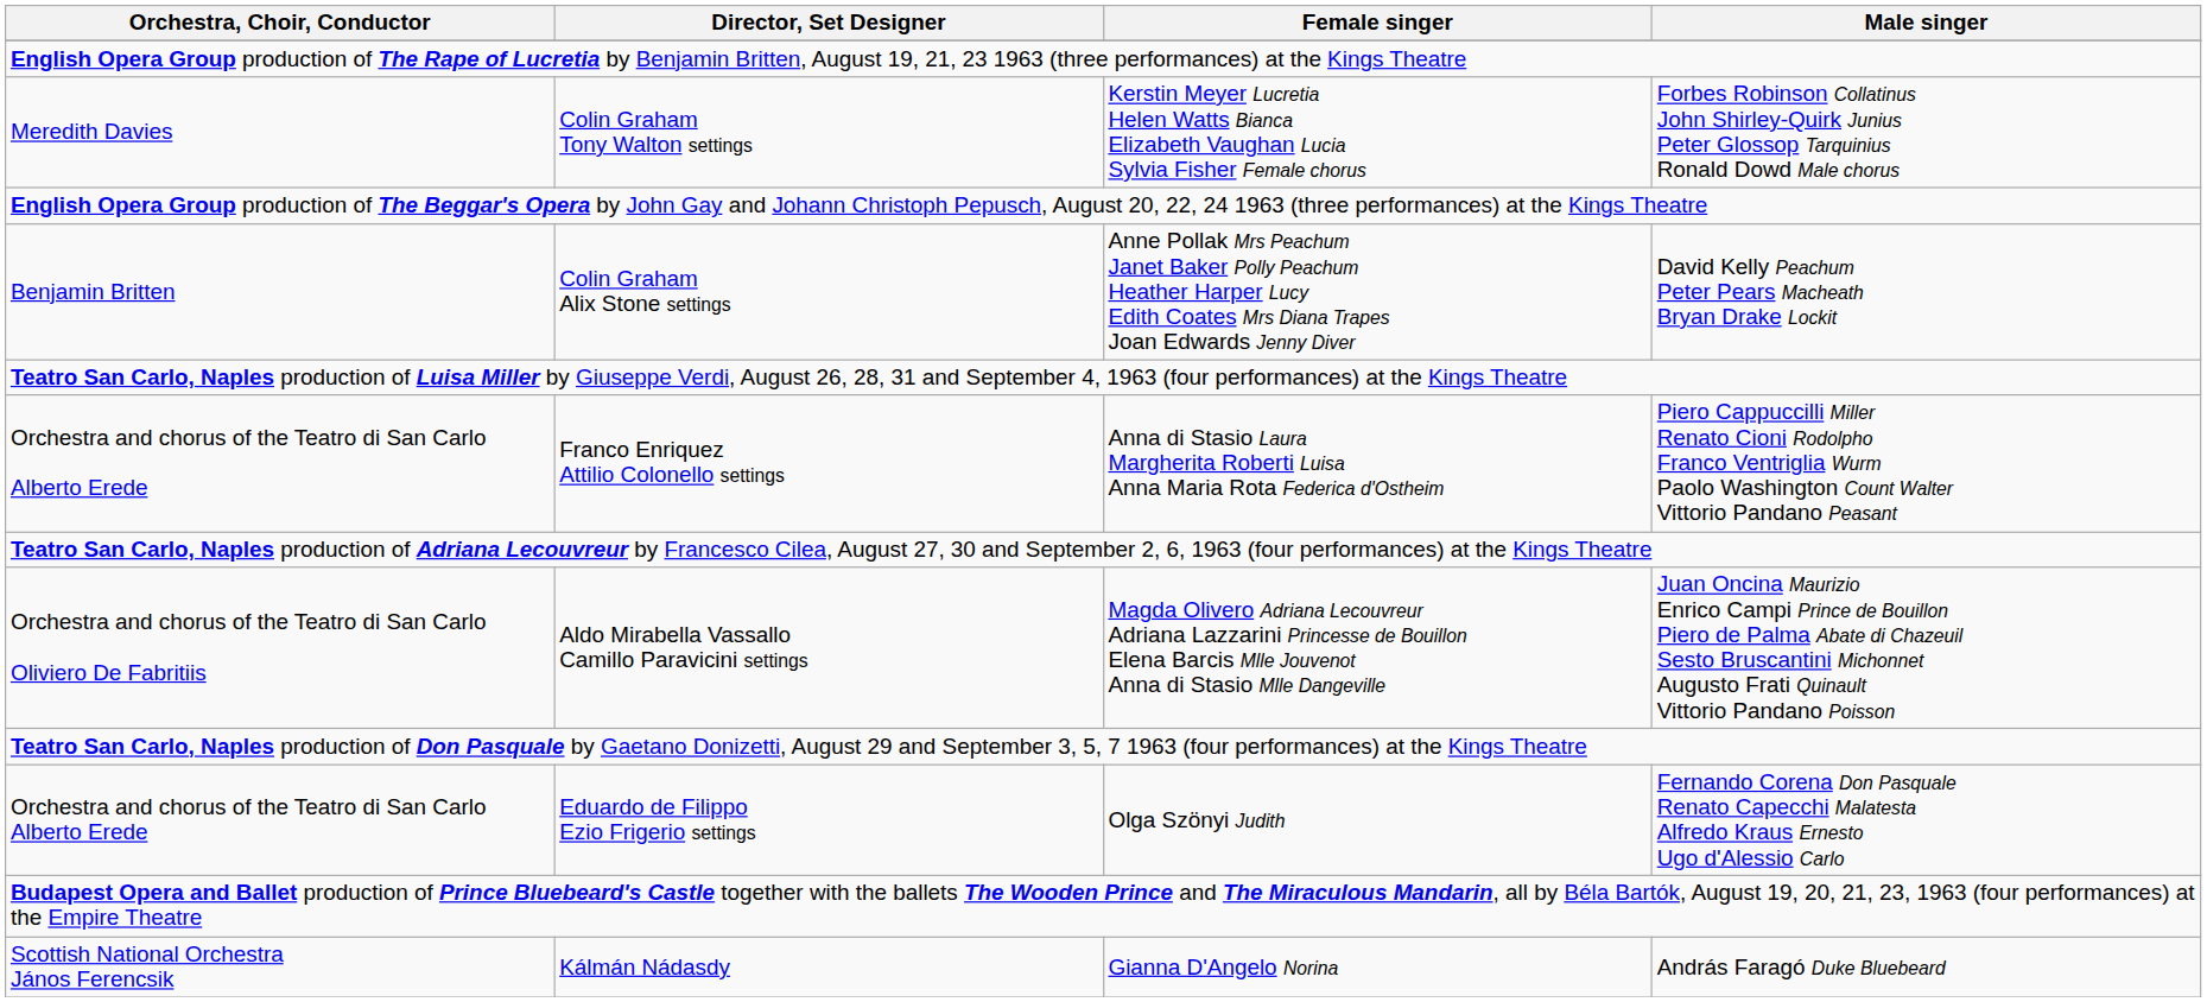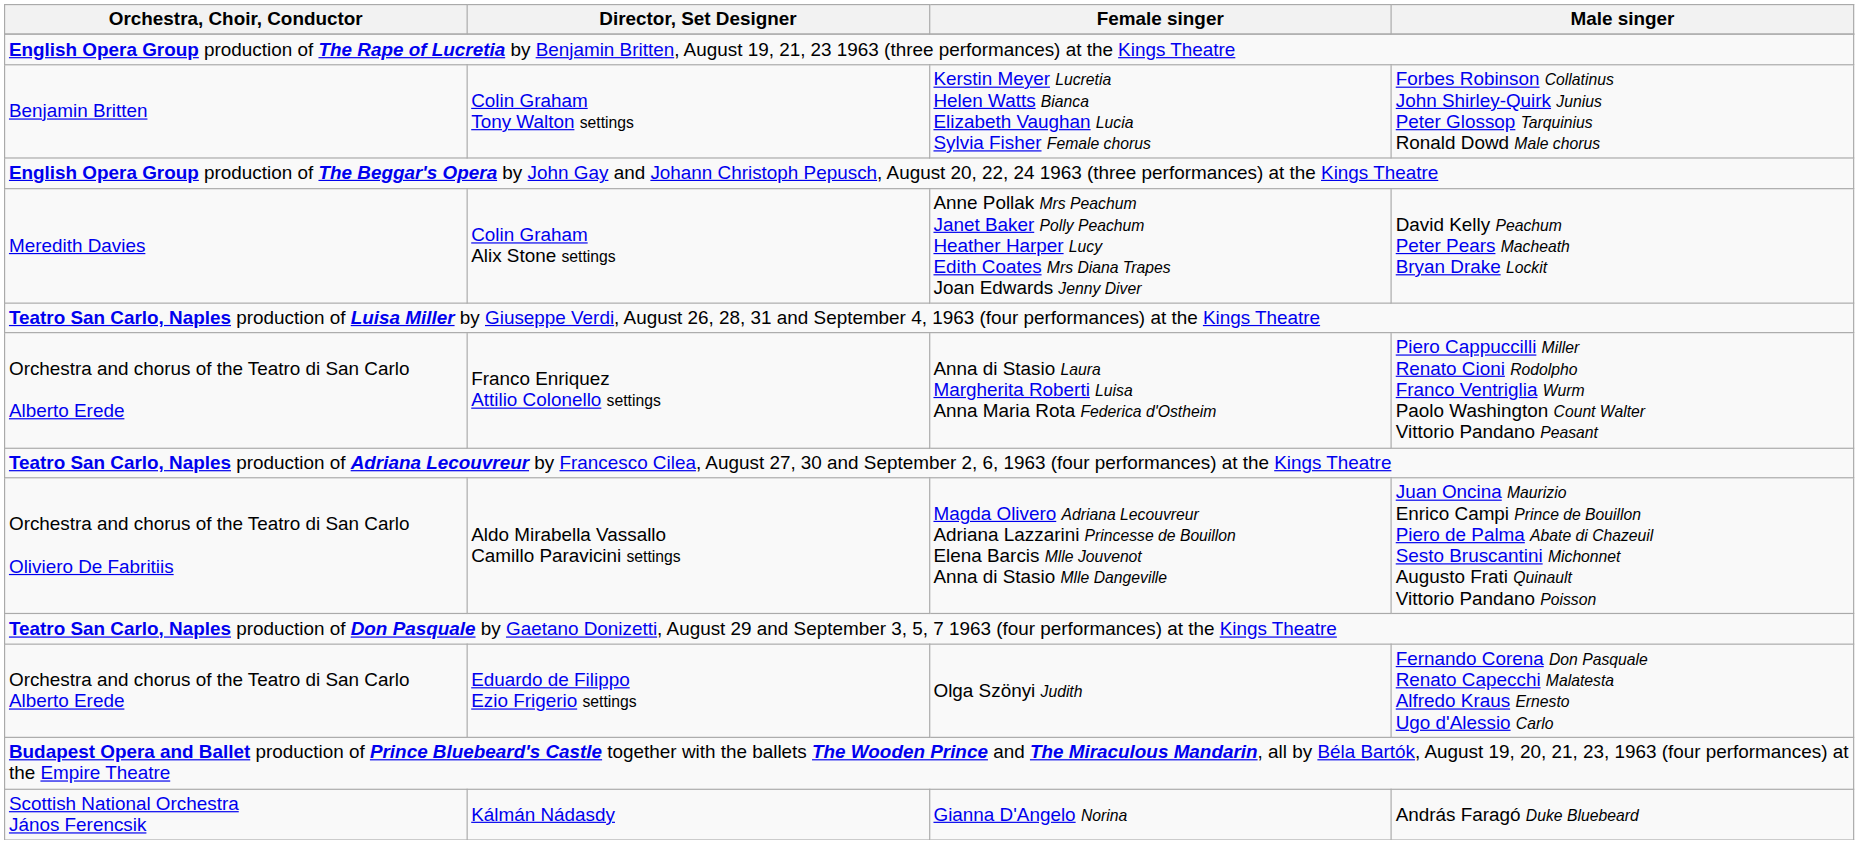Colin Graham Tony Walton settings | Orchestra, Choir, Conductor: Meredith Davies -> Benjamin Britten
Colin Graham Alix Stone settings | Orchestra, Choir, Conductor: Benjamin Britten -> Meredith Davies
